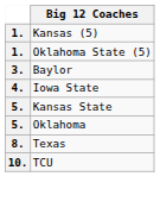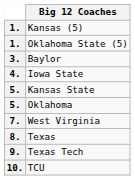+ row: 7. | West Virginia
+ row: 9. | Texas Tech
